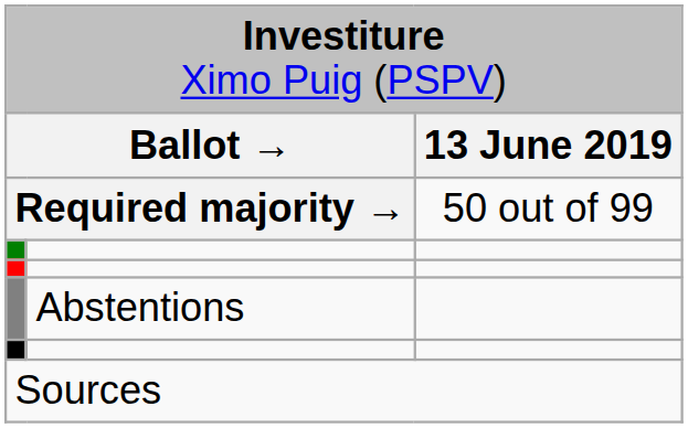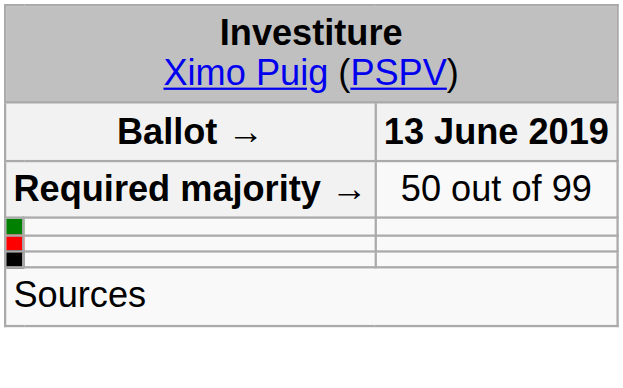- row: Abstentions
